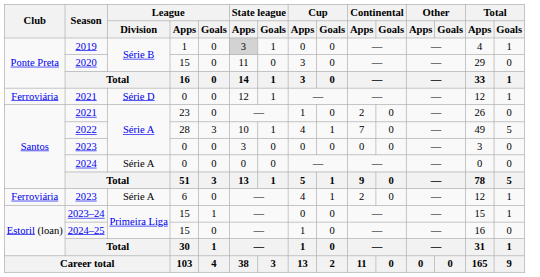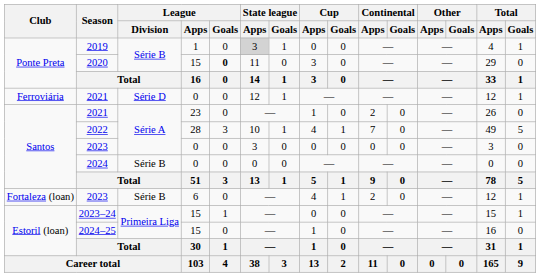2020 | League / Goals: normal -> bold
2024 | League / Division: Série A -> Série B
2023 / 6 | Club: Ferroviária -> Fortaleza (loan)
2023 / 6 | League / Division: Série A -> Série B
